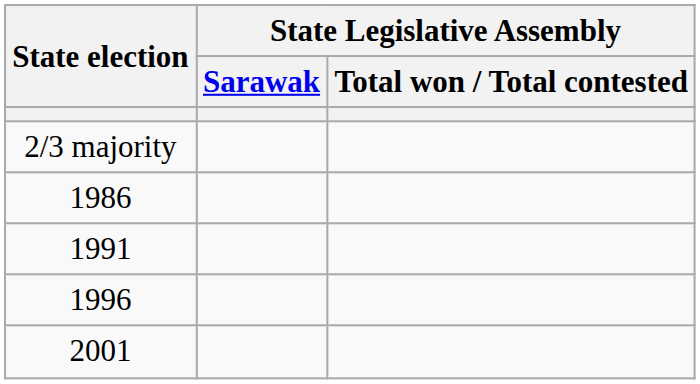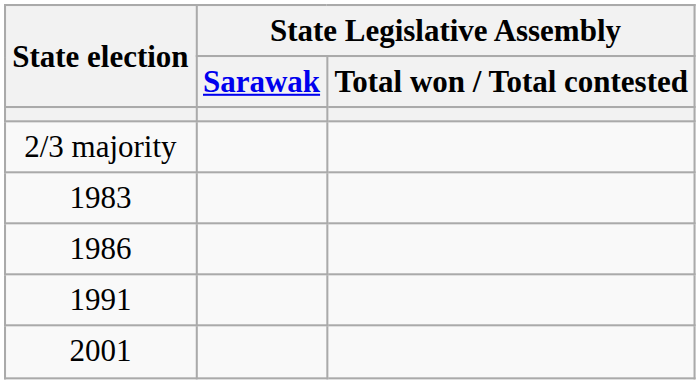+ row: 1983
- row: 1996
